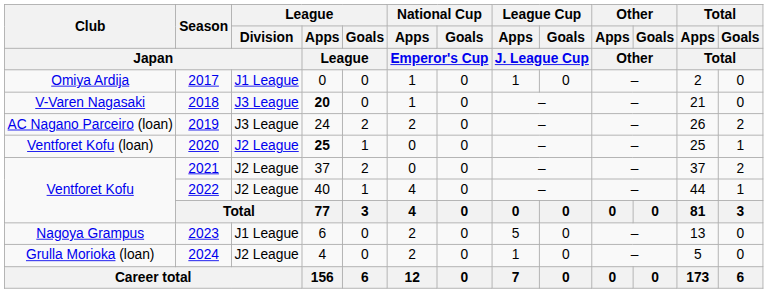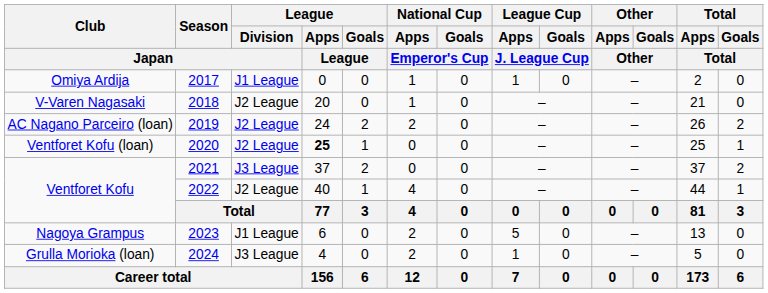2018 | League / Division / Japan: J3 League -> J2 League
2018 | League / Apps / League: bold -> normal
2019 | League / Division / Japan: J3 League -> J2 League
2021 | League / Division / Japan: J2 League -> J3 League
2024 | League / Division / Japan: J2 League -> J3 League
